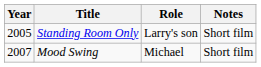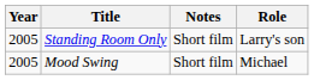columns swapped: Role <-> Notes
Mood Swing | Year: 2007 -> 2005
